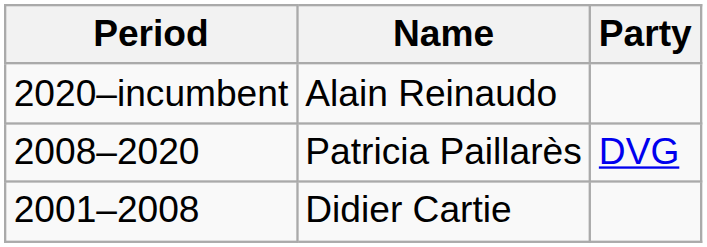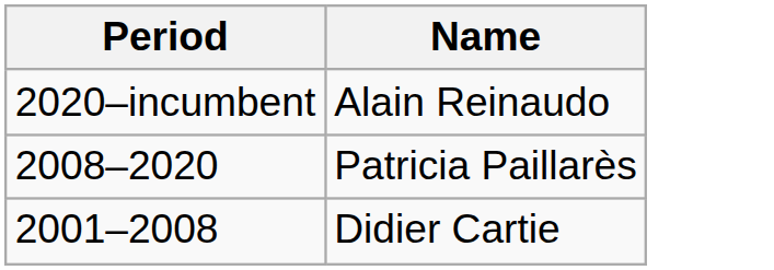- column: Party | DVG
